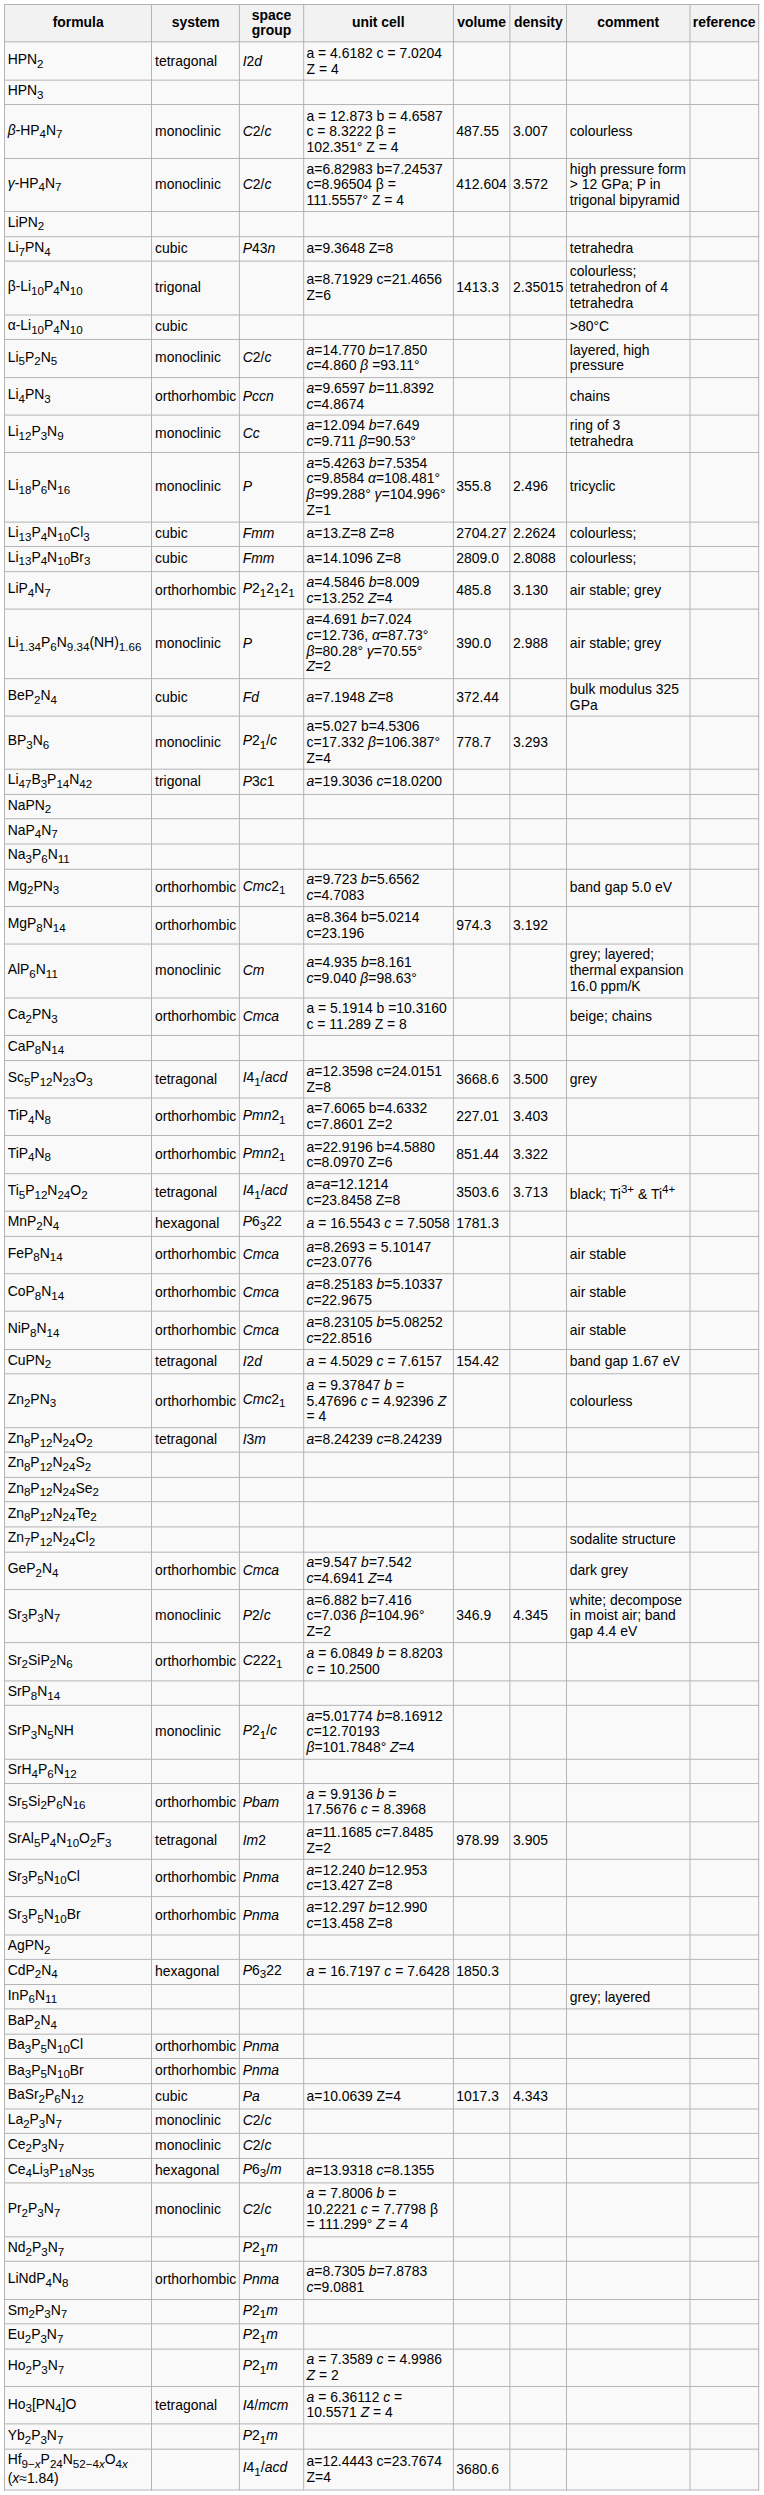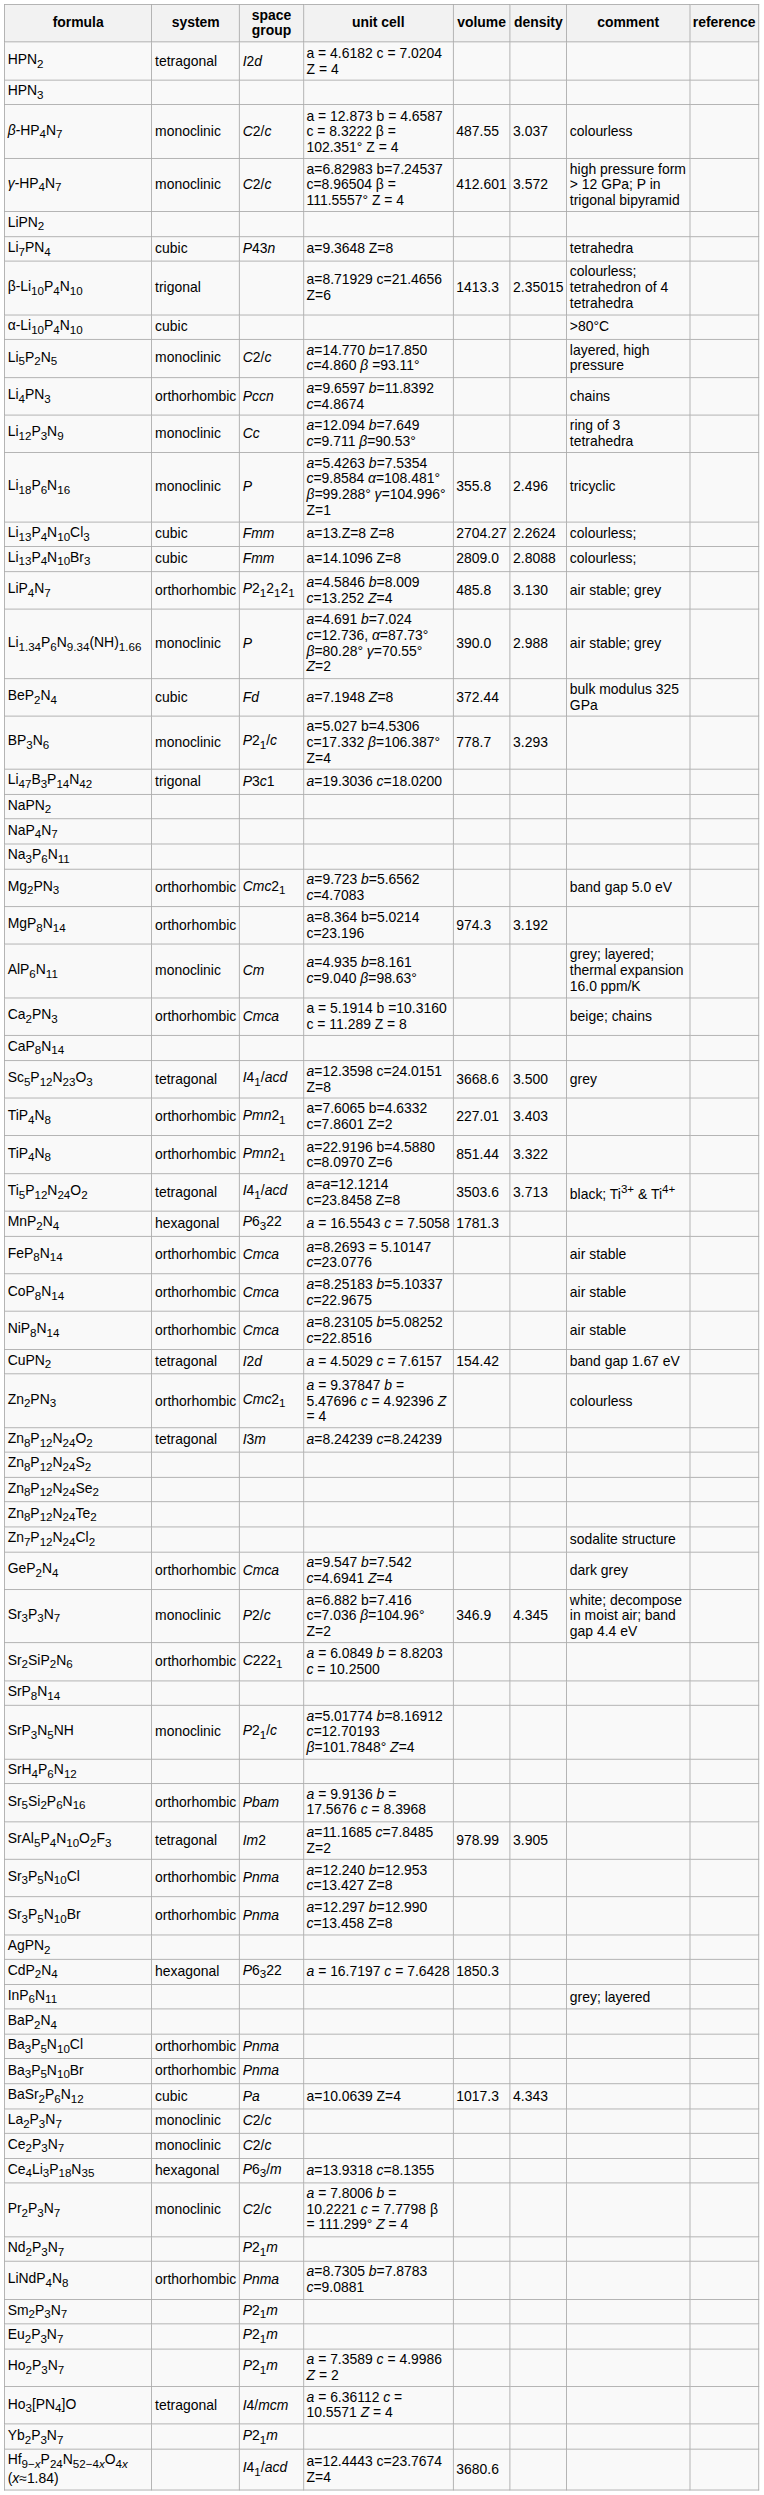β-HP4N7 | density: 3.007 -> 3.037
γ-HP4N7 | volume: 412.604 -> 412.601
